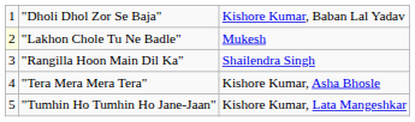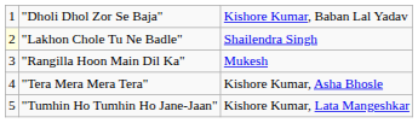"Lakhon Chole Tu Ne Badle" | column 3: Mukesh -> Shailendra Singh
"Rangilla Hoon Main Dil Ka" | column 3: Shailendra Singh -> Mukesh
